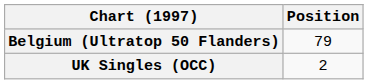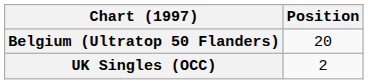Belgium (Ultratop 50 Flanders) | Position: 79 -> 20
